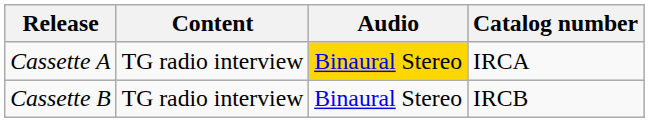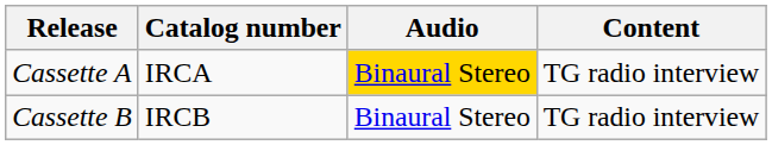columns swapped: Catalog number <-> Content
